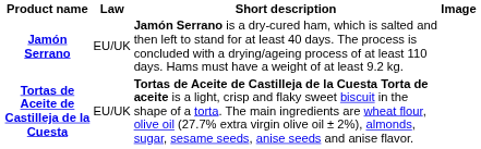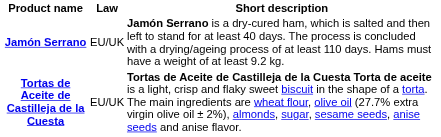- column: Image
